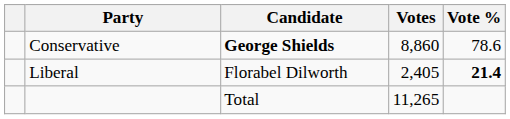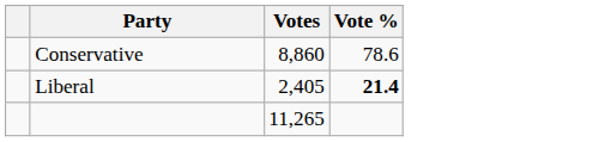- column: Candidate | George Shields | Florabel Dilworth | Total
